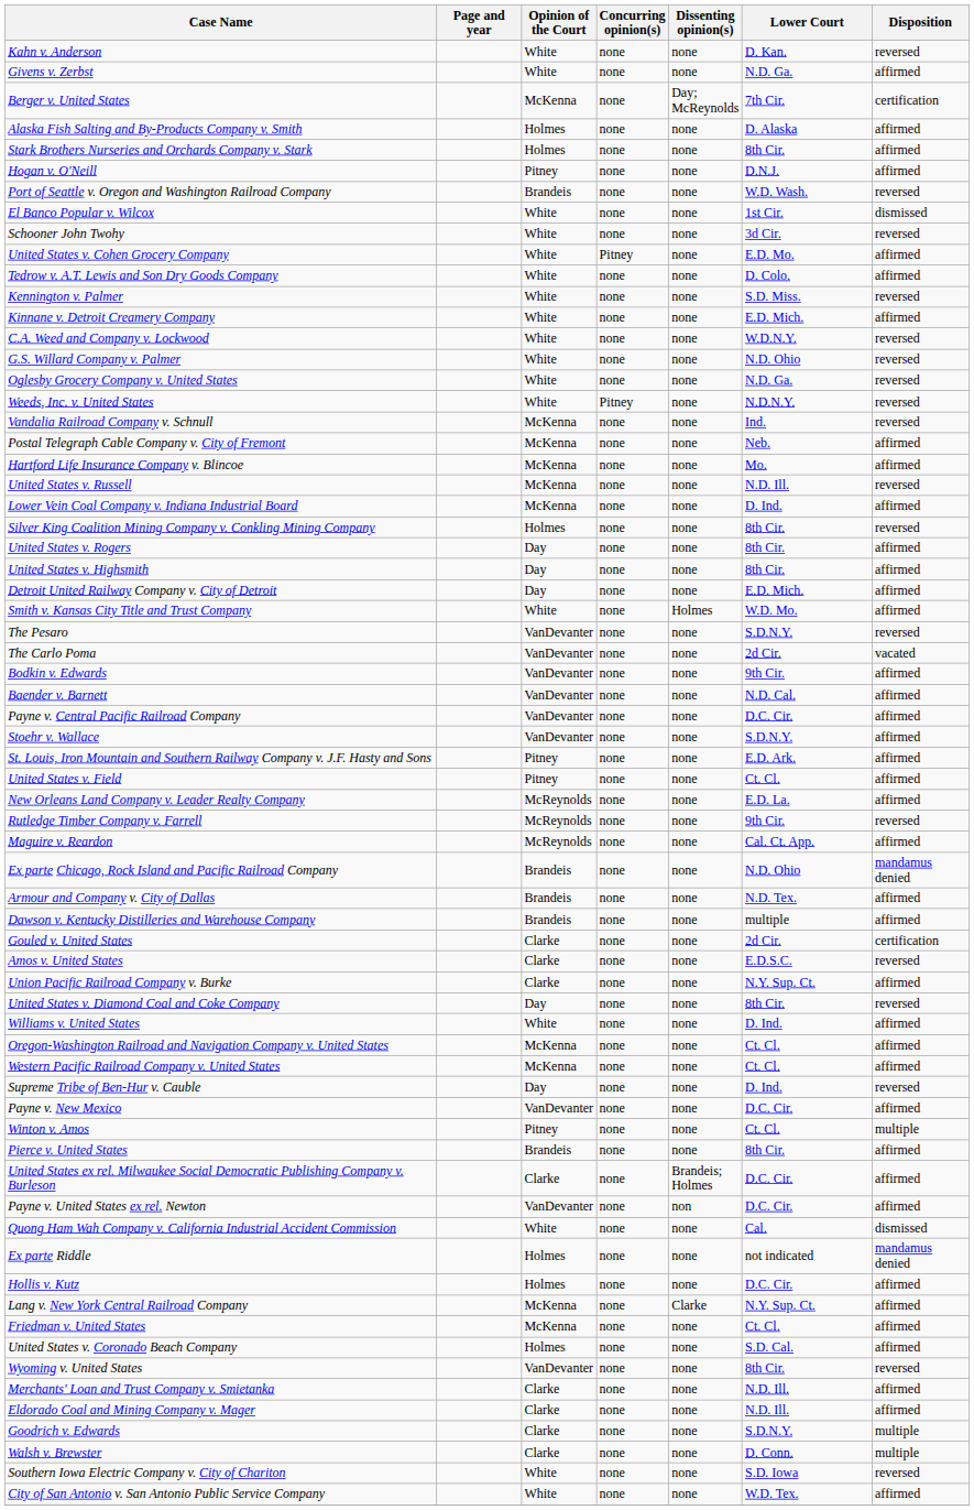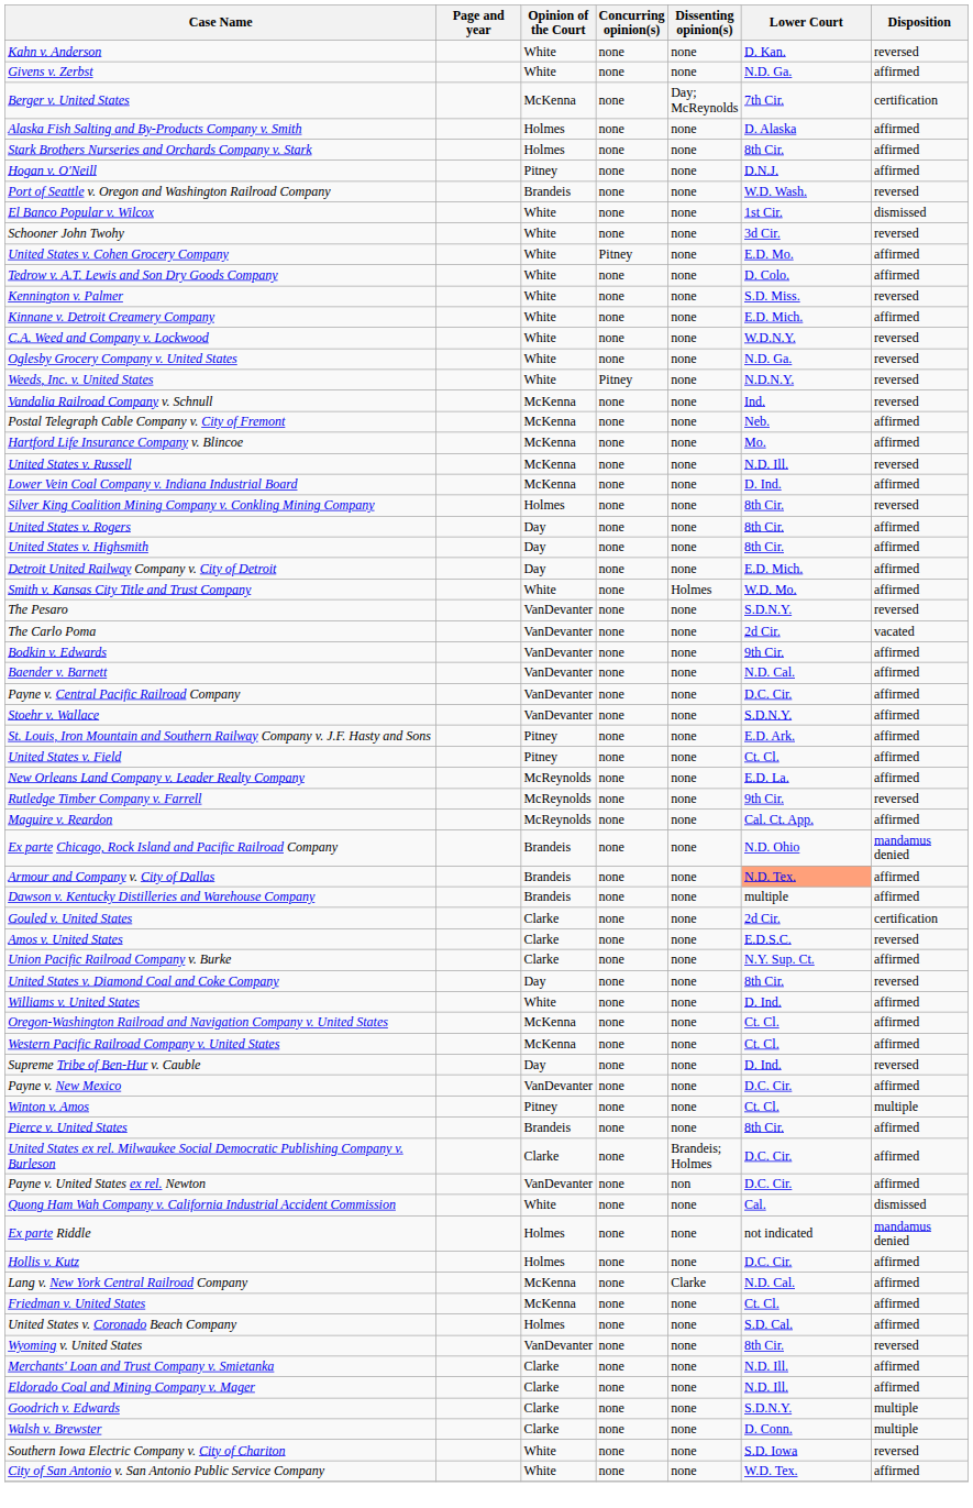- row: G.S. Willard Company v. Palmer | White | none | none | N.D. Ohio | reversed
Armour and Company v. City of Dallas | Lower Court: no background -> lightsalmon background
Lang v. New York Central Railroad Company | Lower Court: N.Y. Sup. Ct. -> N.D. Cal.
